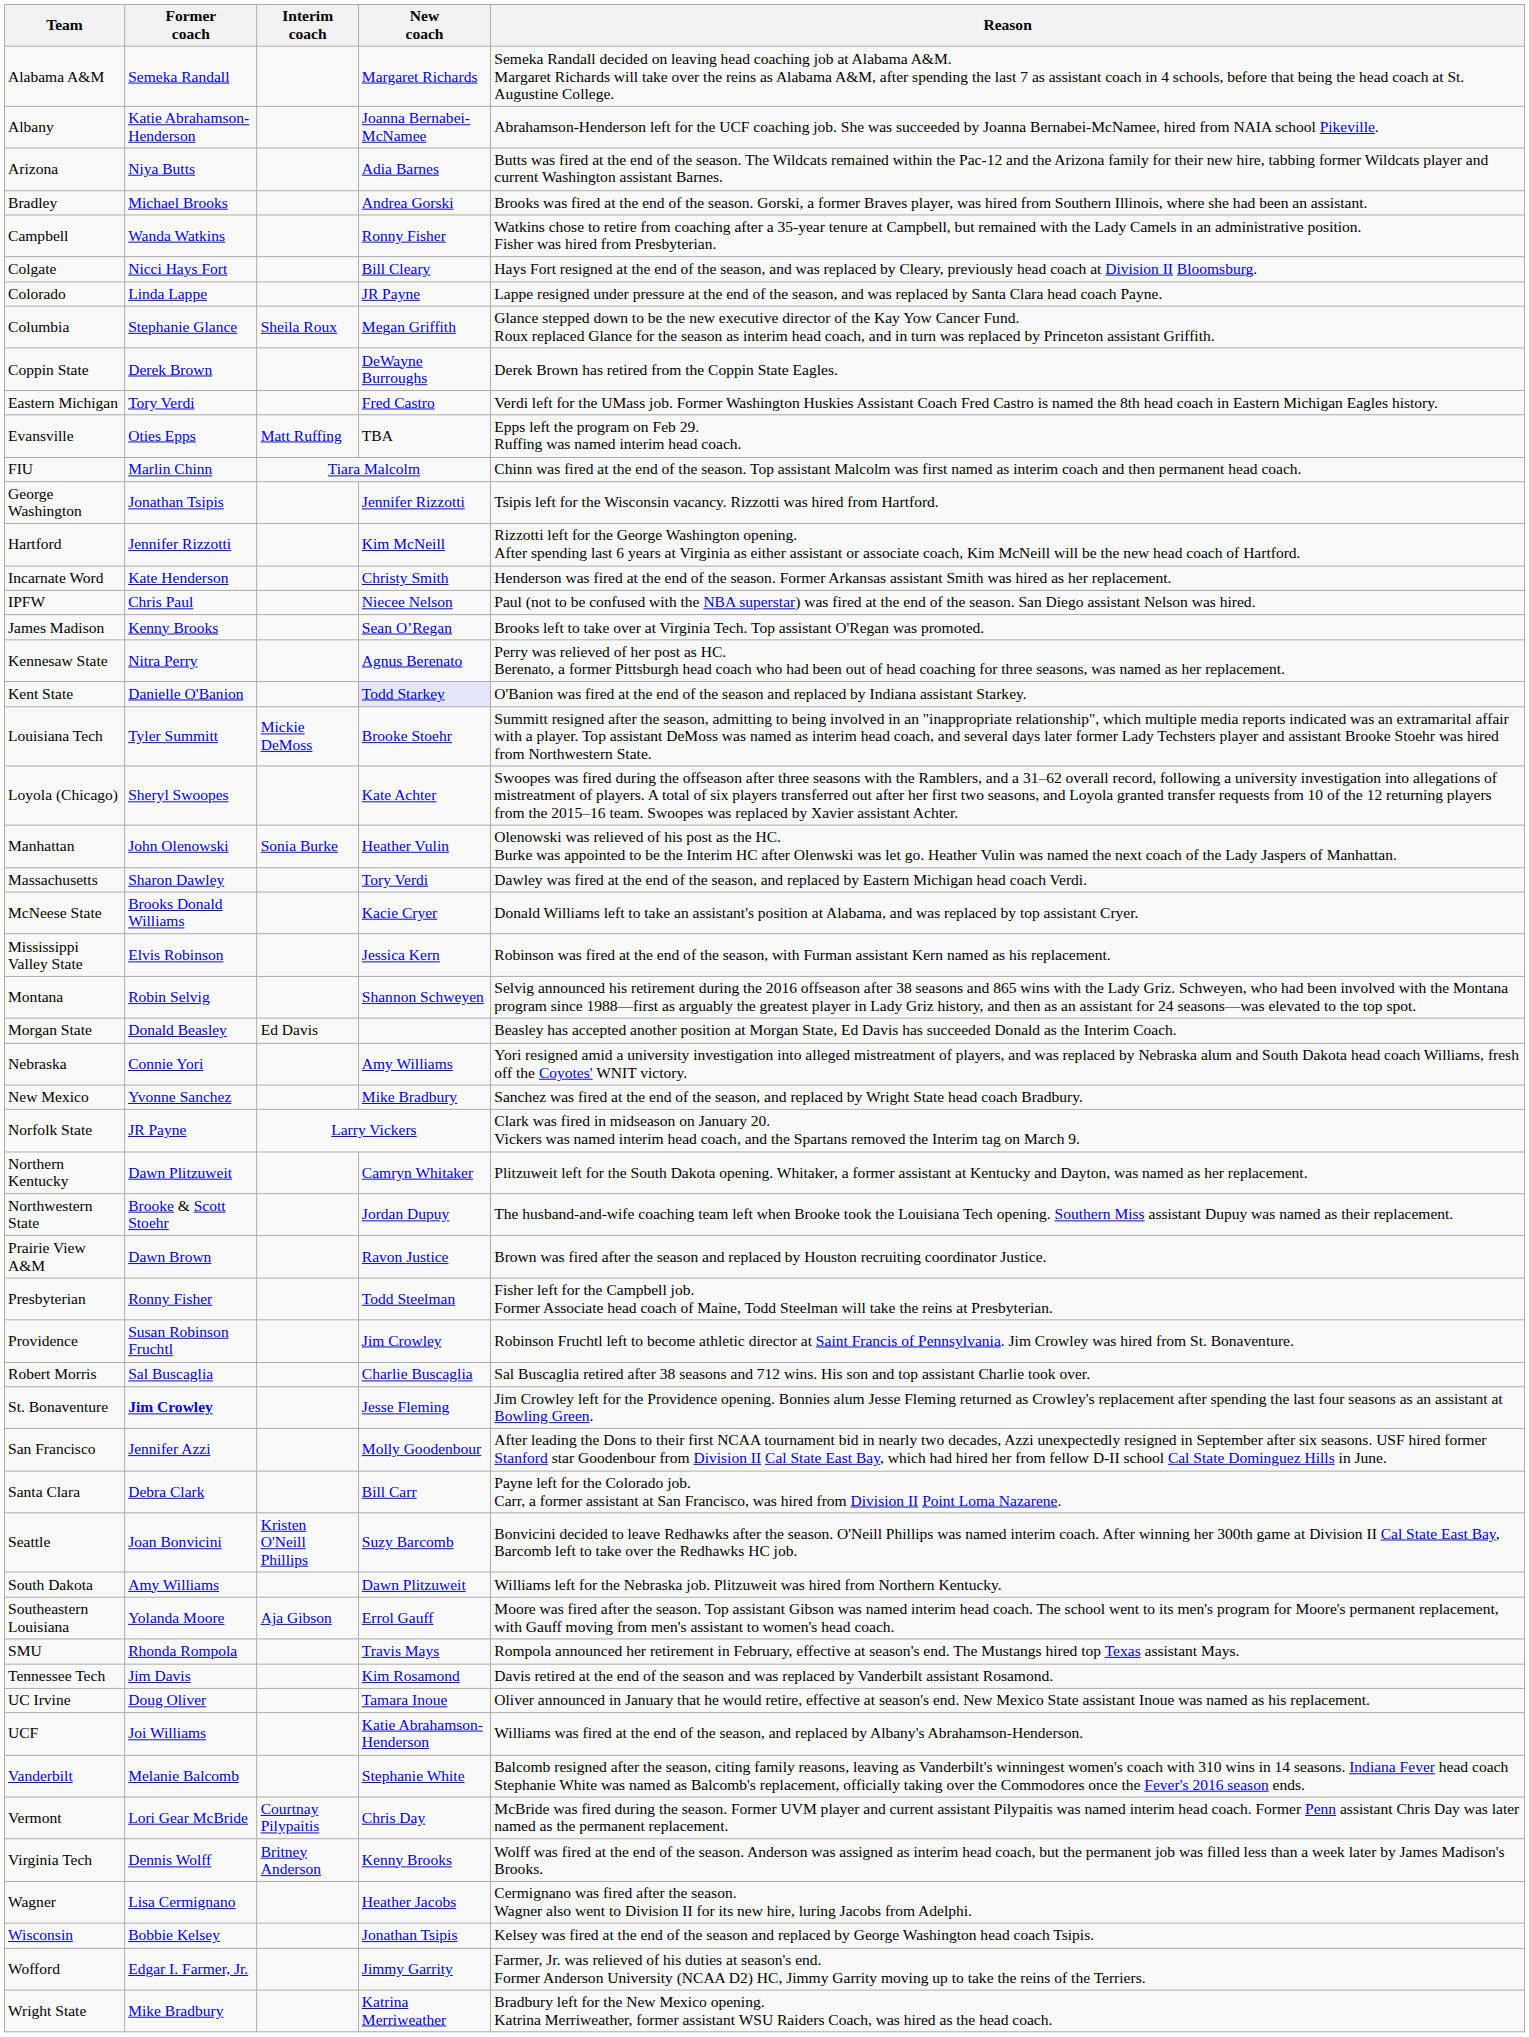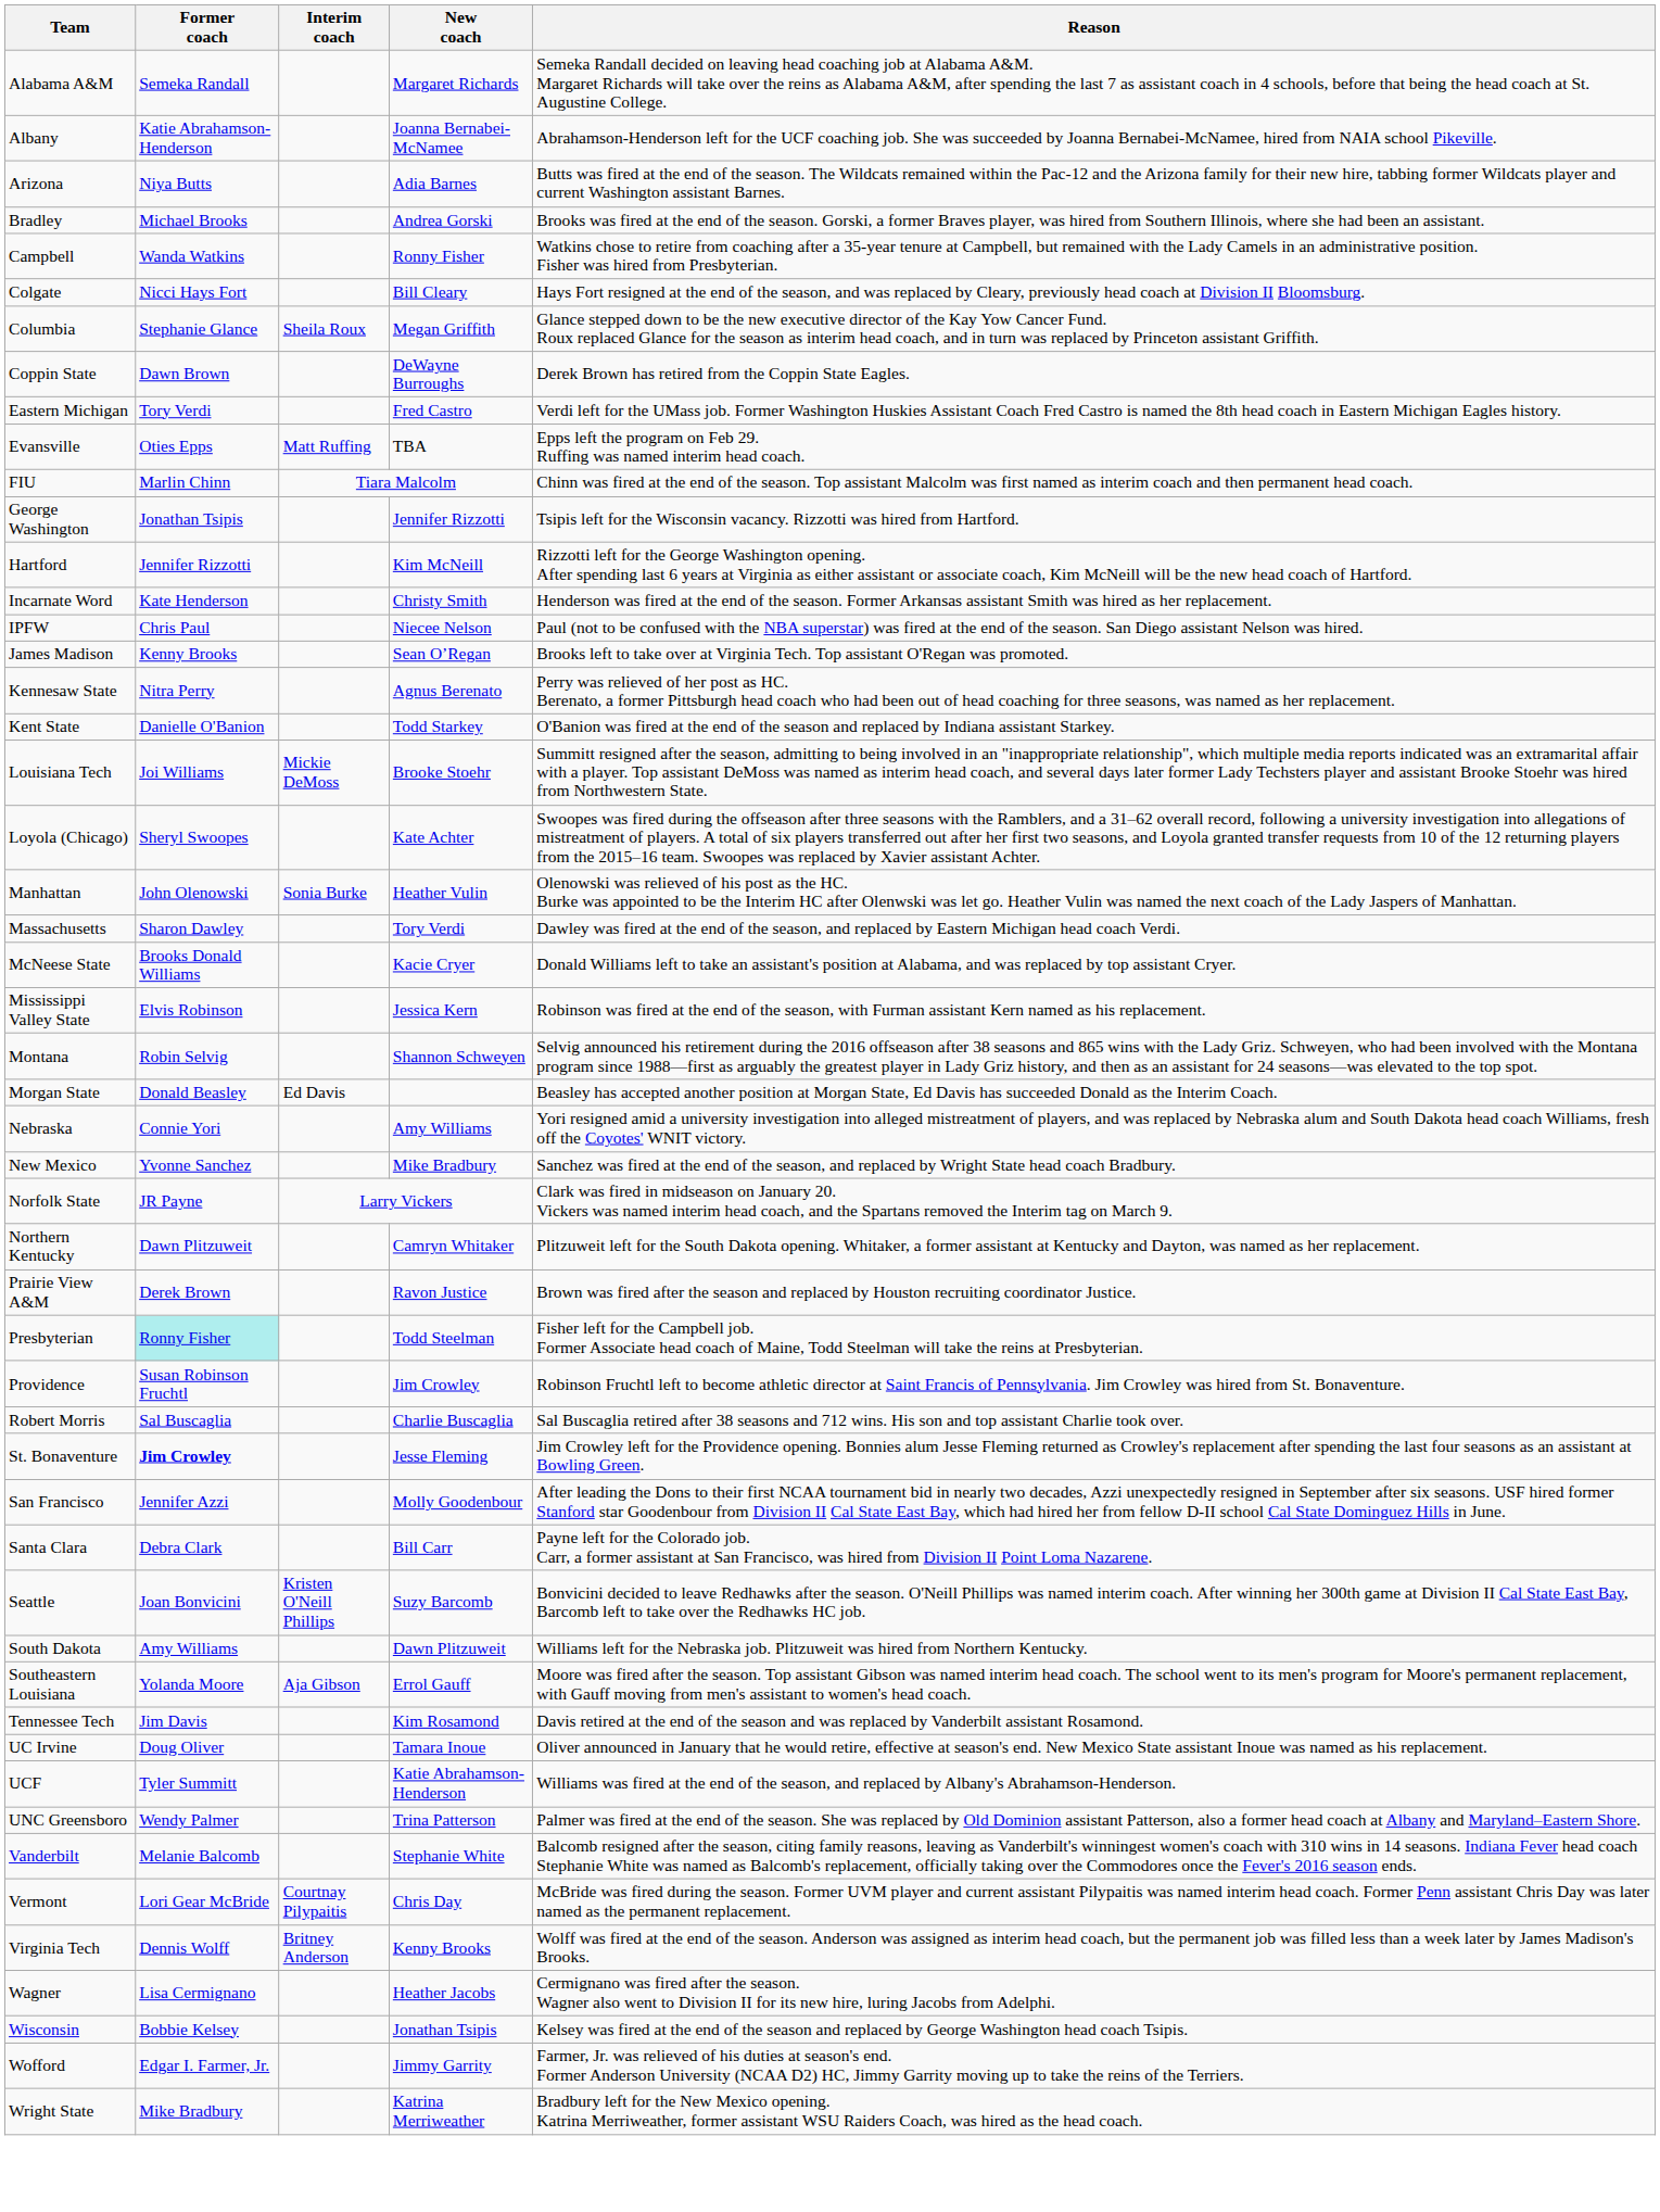- row: Colorado | Linda Lappe | JR Payne | Lappe resigned under pressure at the end of the season, and was replaced by Santa Clara head coach Payne.
Coppin State | Former coach: Derek Brown -> Dawn Brown
Kent State | New coach: lavender background -> no background
Louisiana Tech | Former coach: Tyler Summitt -> Joi Williams
- row: Northwestern State | Brooke & Scott Stoehr | Jordan Dupuy | The husband-and-wife coaching team left when Brooke took the Louisiana Tech opening. Southern Miss assistant Dupuy was named as their replacement.
Prairie View A&M | Former coach: Dawn Brown -> Derek Brown
Presbyterian | Former coach: no background -> paleturquoise background
- row: SMU | Rhonda Rompola | Travis Mays | Rompola announced her retirement in February, effective at season's end. The Mustangs hired top Texas assistant Mays.
UCF | Former coach: Joi Williams -> Tyler Summitt
+ row: UNC Greensboro | Wendy Palmer | Trina Patterson | Palmer was fired at the end of the season. She was replaced by Old Dominion assistant Patterson, also a former head coach at Albany and Maryland–Eastern Shore.
